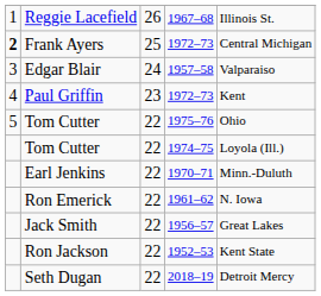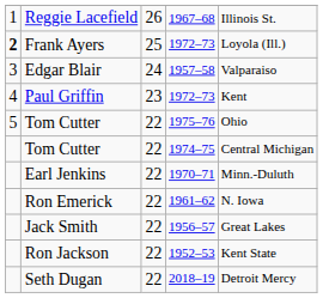Frank Ayers | column 5: Central Michigan -> Loyola (Ill.)
Tom Cutter / 1974–75 | column 5: Loyola (Ill.) -> Central Michigan
